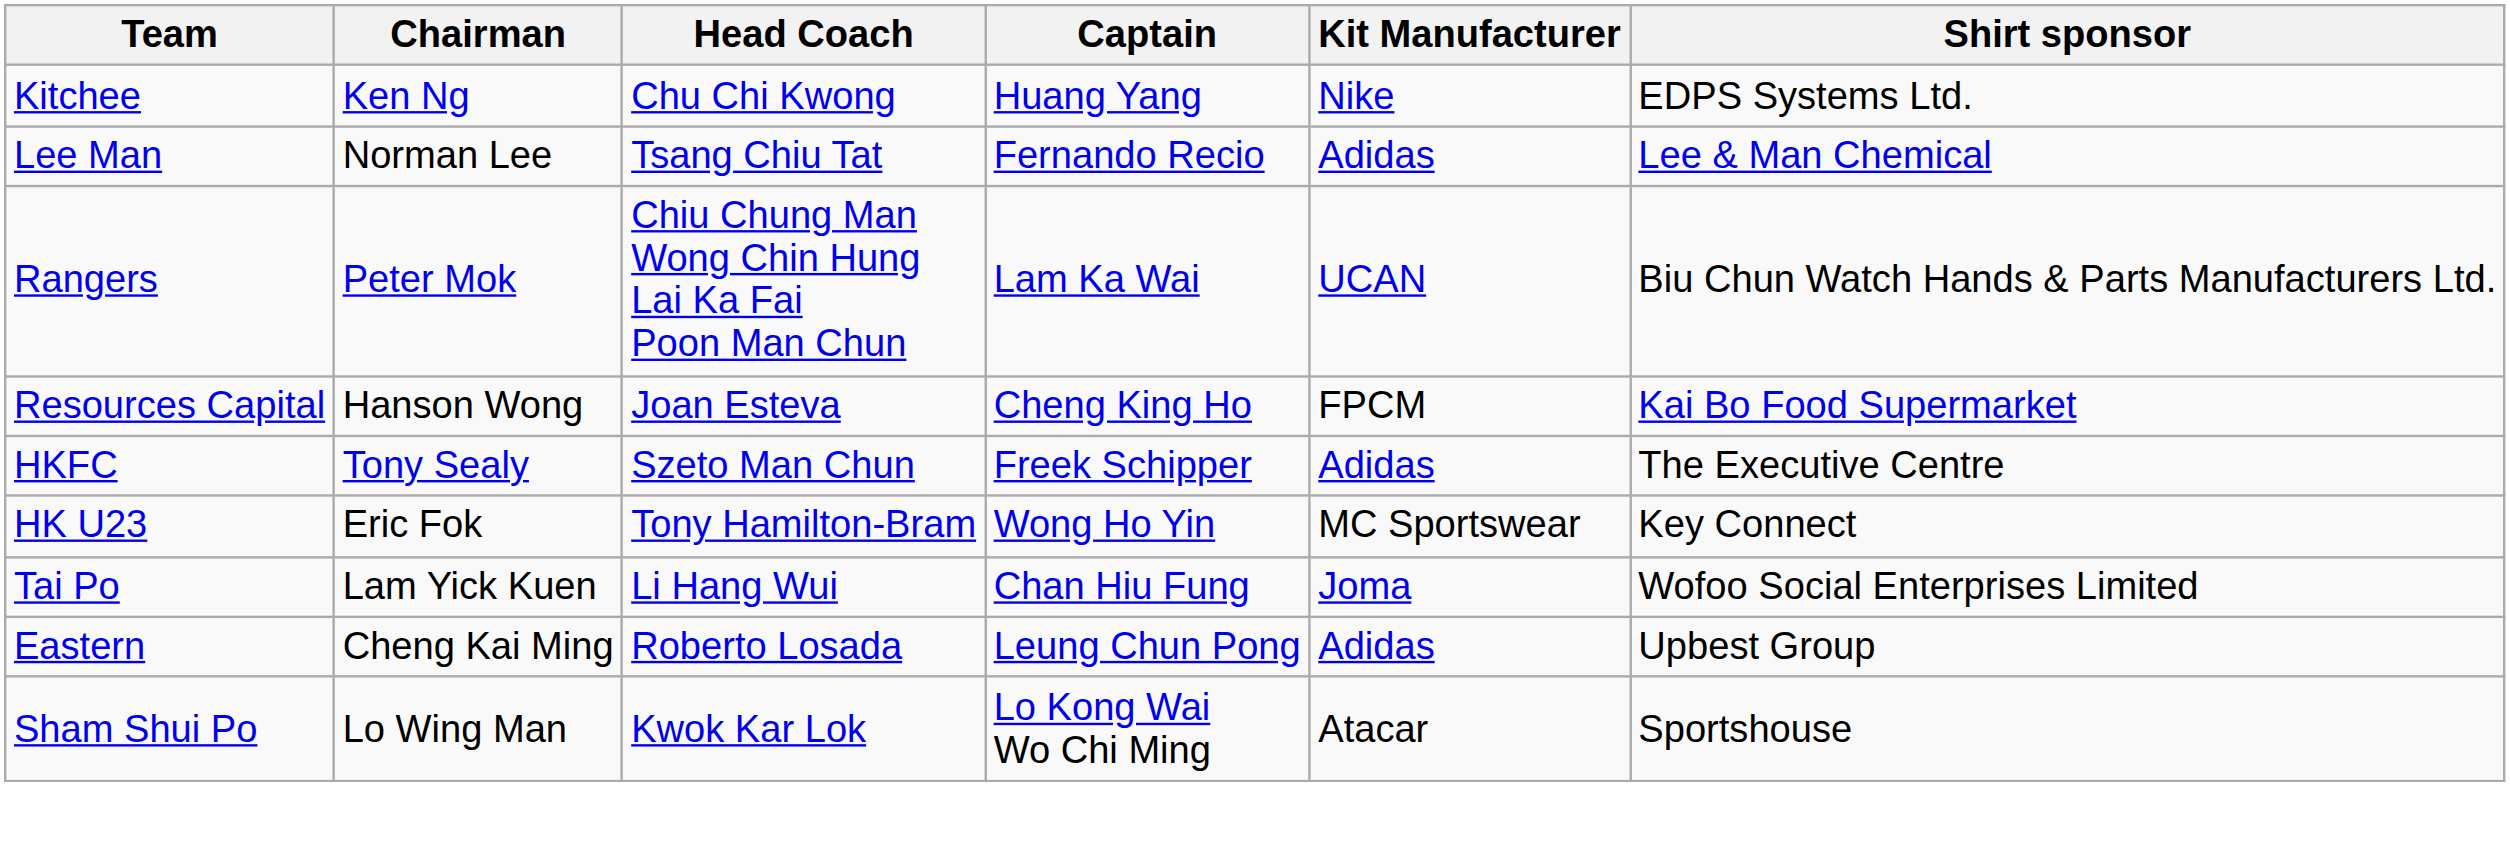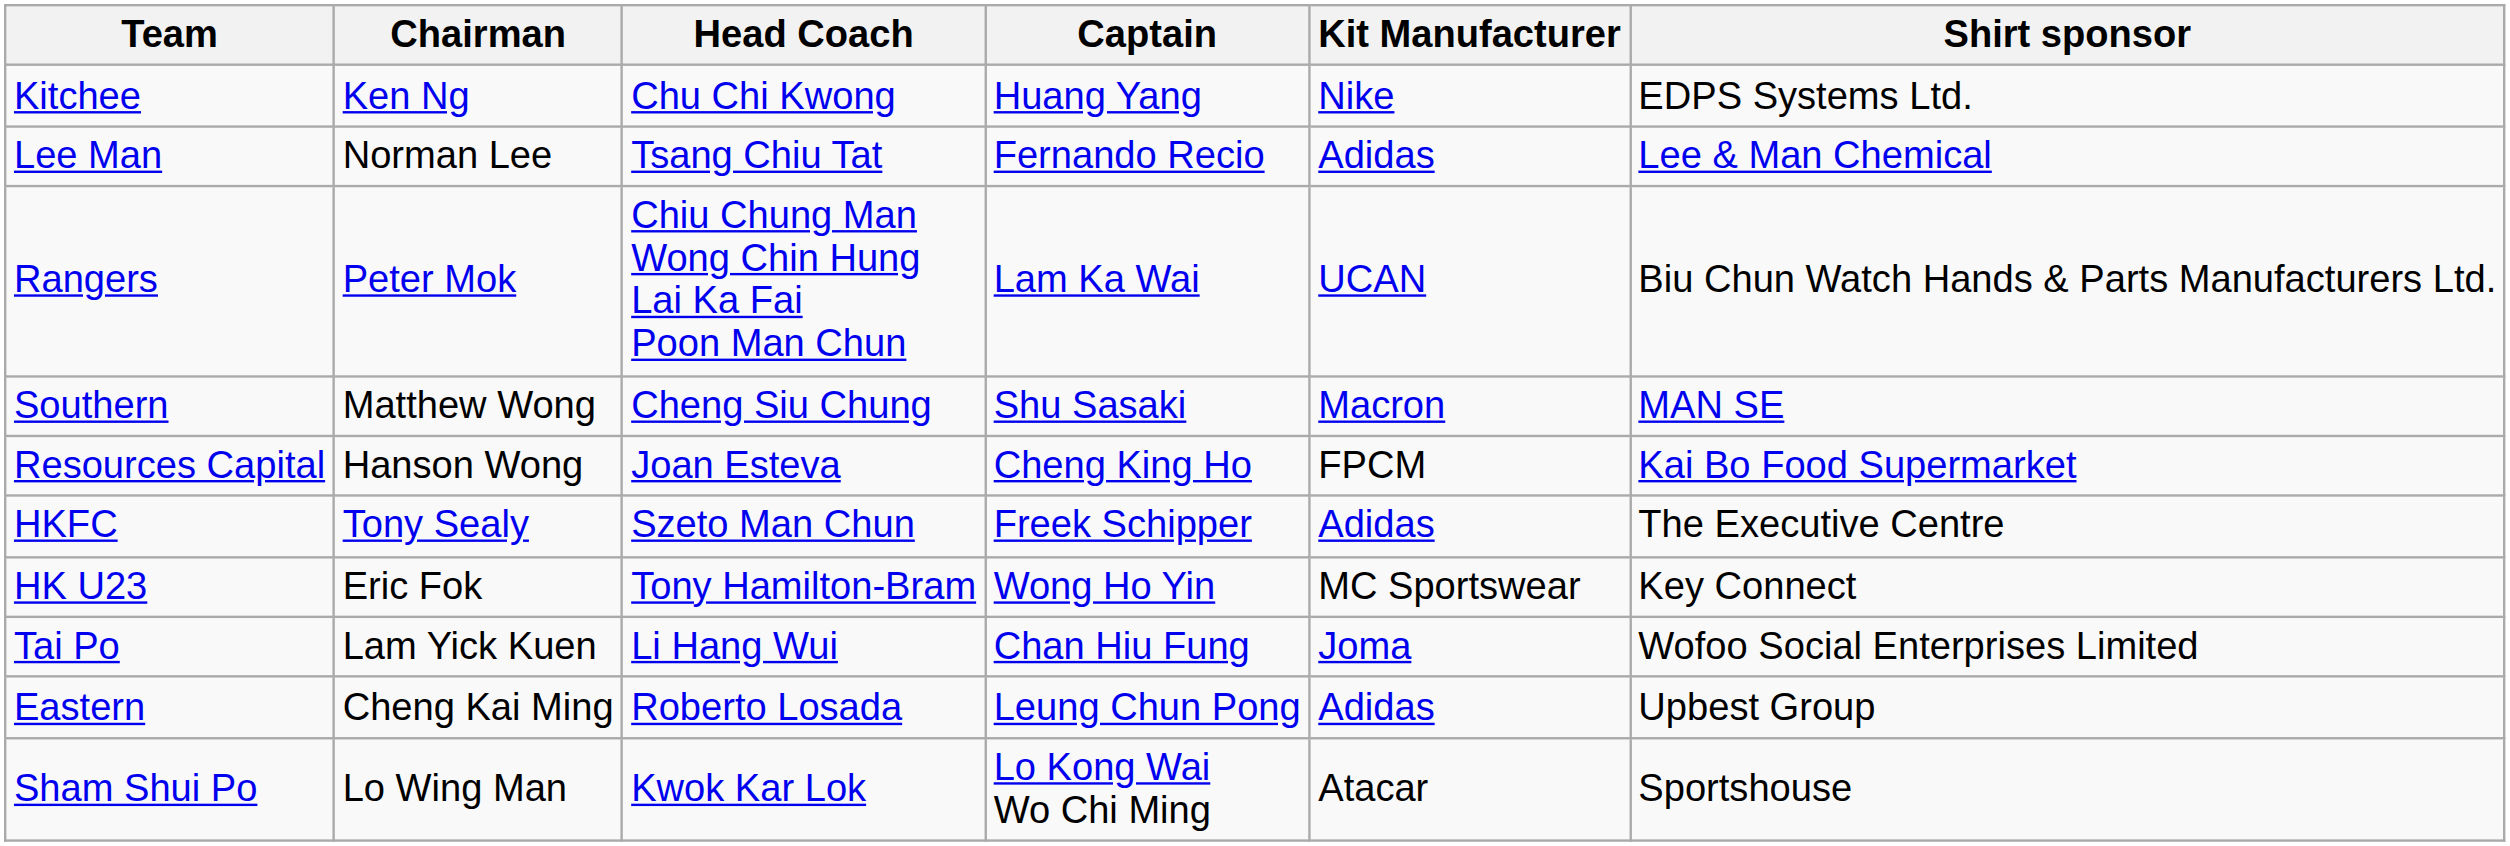+ row: Southern | Matthew Wong | Cheng Siu Chung | Shu Sasaki | Macron | MAN SE
